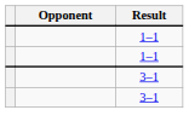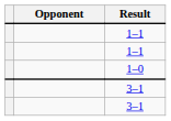+ row: 1–0
